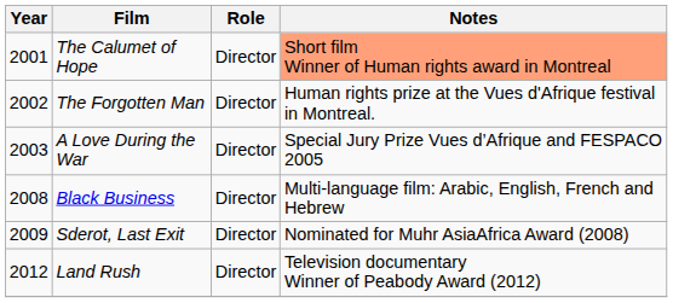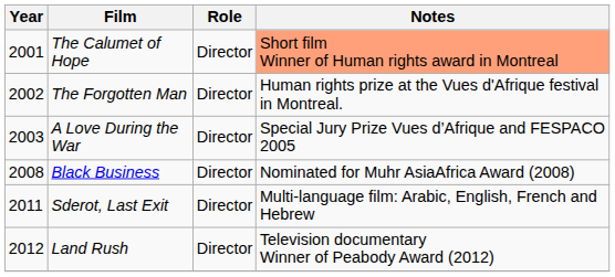Black Business | Notes: Multi-language film: Arabic, English, French and Hebrew -> Nominated for Muhr AsiaAfrica Award (2008)
Sderot, Last Exit | Year: 2009 -> 2011
Sderot, Last Exit | Notes: Nominated for Muhr AsiaAfrica Award (2008) -> Multi-language film: Arabic, English, French and Hebrew
